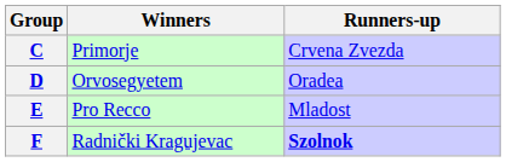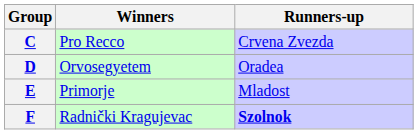C | Winners: Primorje -> Pro Recco
E | Winners: Pro Recco -> Primorje
